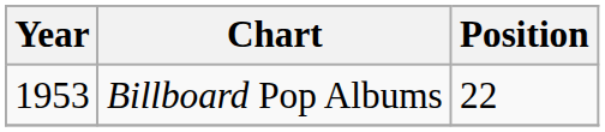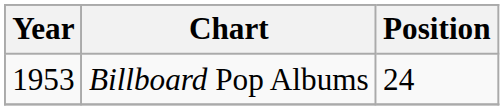Billboard Pop Albums | Position: 22 -> 24
